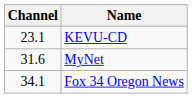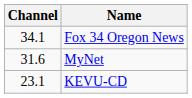rows swapped: Fox 34 Oregon News <-> KEVU-CD
